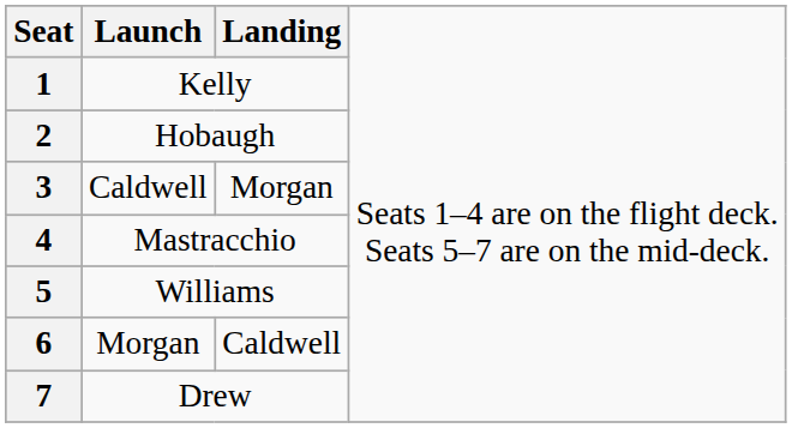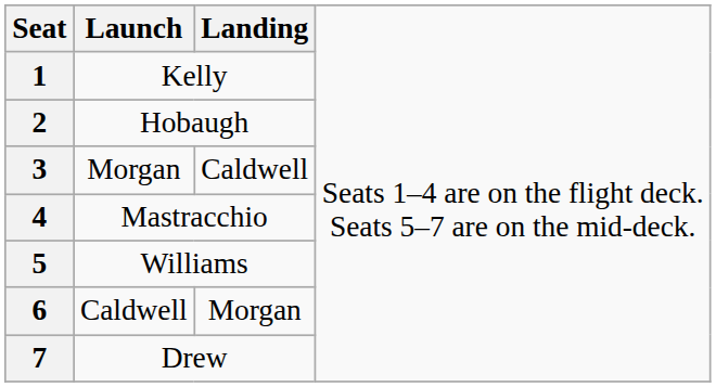3 | column 2: Caldwell -> Morgan
3 | column 3: Morgan -> Caldwell
6 | column 2: Morgan -> Caldwell
6 | column 3: Caldwell -> Morgan
